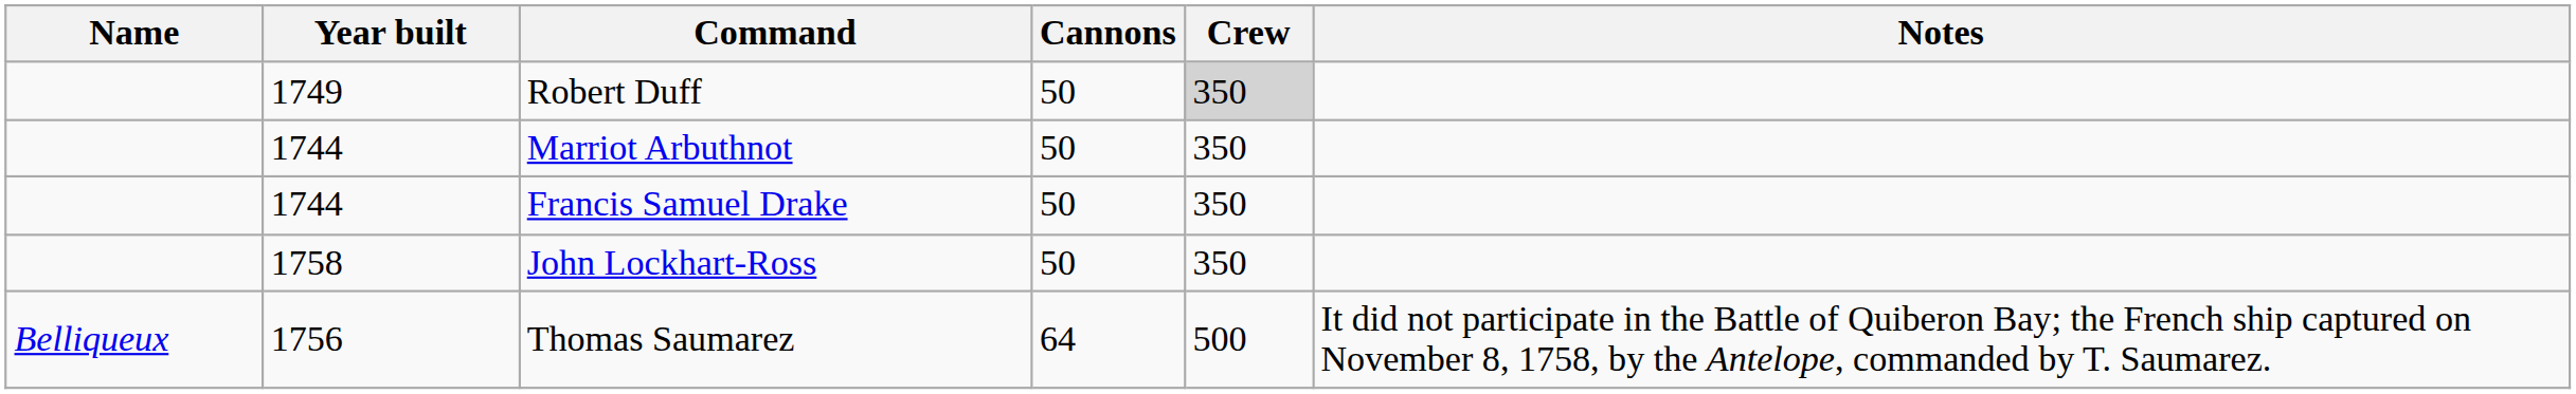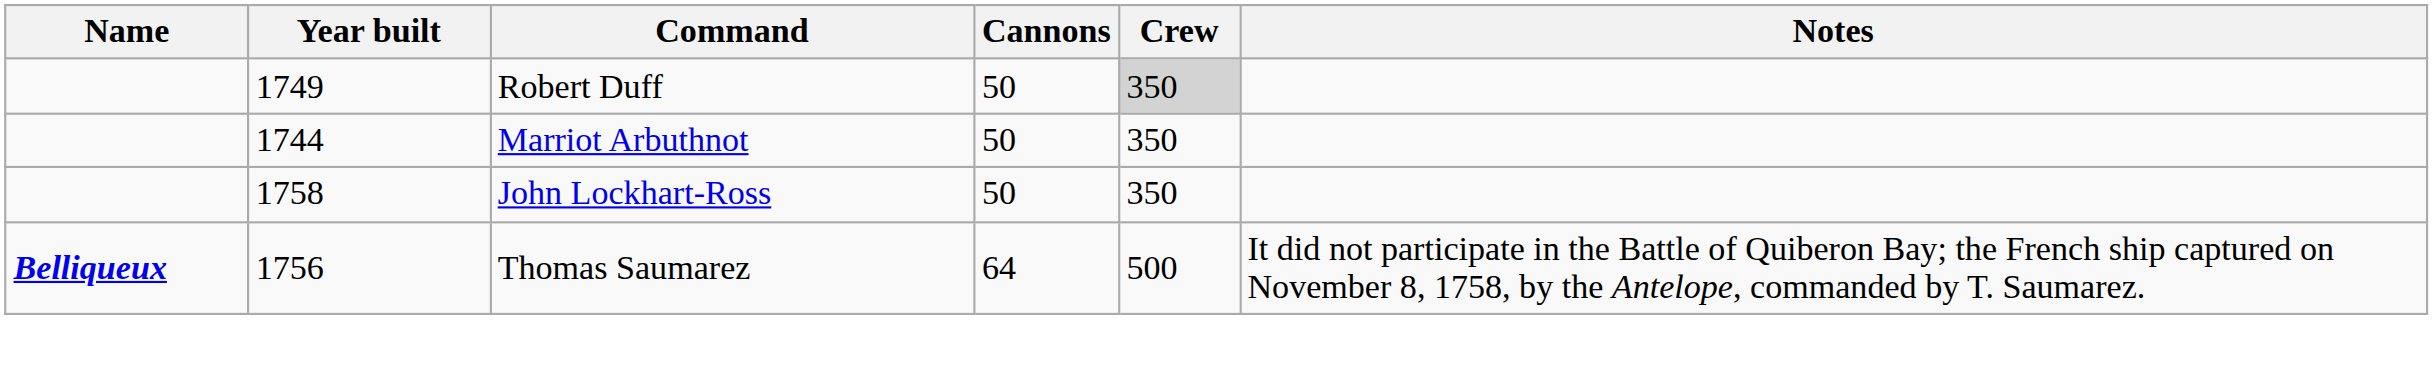- row: 1744 | Francis Samuel Drake | 50 | 350
Thomas Saumarez | Name: normal -> bold
